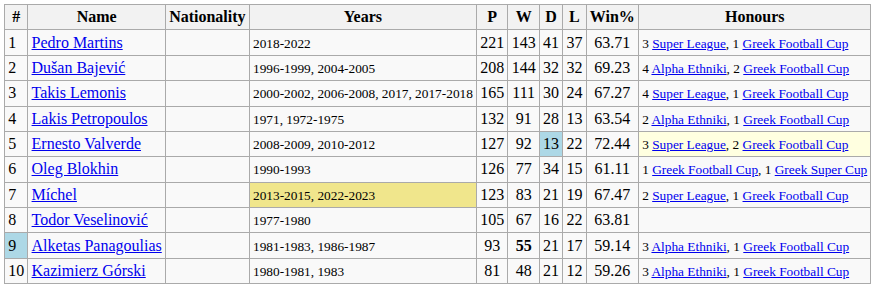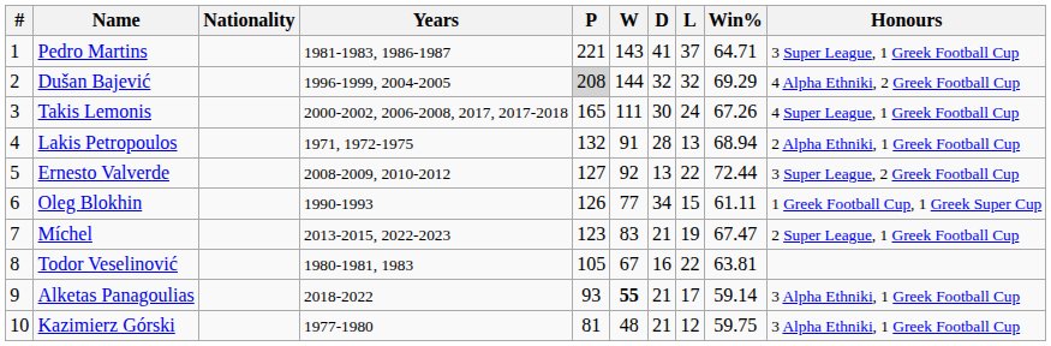Pedro Martins | Years: 2018-2022 -> 1981-1983, 1986-1987
Pedro Martins | Win%: 63.71 -> 64.71
Dušan Bajević | P: no background -> lightgrey background
Dušan Bajević | Win%: 69.23 -> 69.29
Takis Lemonis | Win%: 67.27 -> 67.26
Lakis Petropoulos | Win%: 63.54 -> 68.94
Ernesto Valverde | D: lightblue background -> no background
Ernesto Valverde | Honours: lightyellow background -> no background
Míchel | Years: khaki background -> no background
Todor Veselinović | Years: 1977-1980 -> 1980-1981, 1983
Alketas Panagoulias | #: lightblue background -> no background
Alketas Panagoulias | Years: 1981-1983, 1986-1987 -> 2018-2022
Kazimierz Górski | Years: 1980-1981, 1983 -> 1977-1980
Kazimierz Górski | Win%: 59.26 -> 59.75
